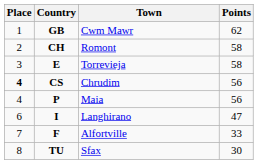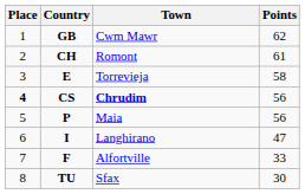CH | Points: 58 -> 61
CS | Town: normal -> bold
P | Place: 4 -> 5
